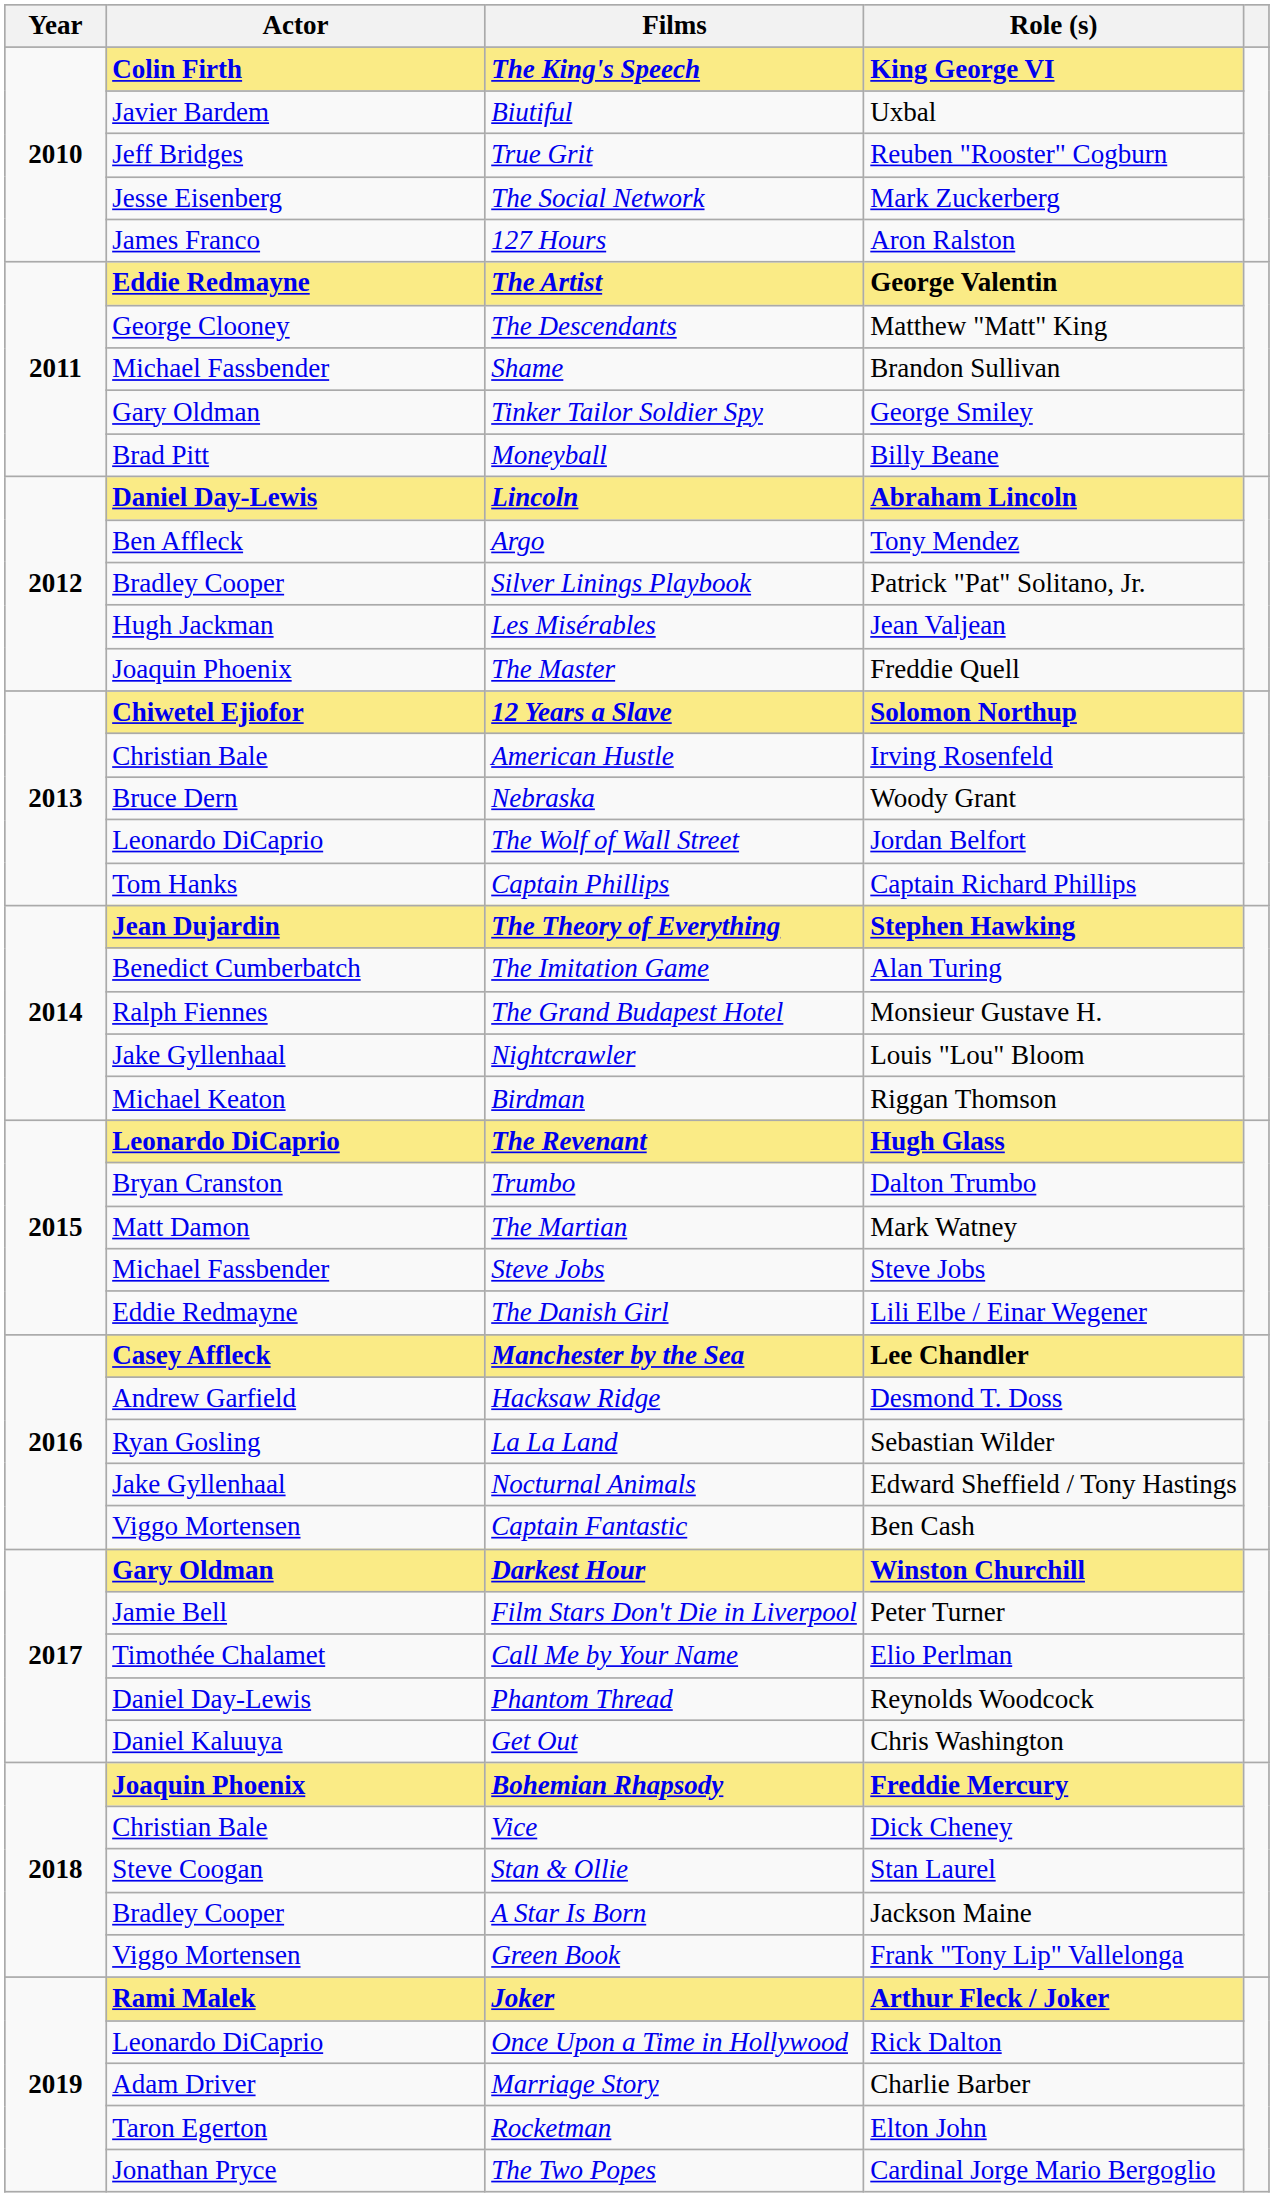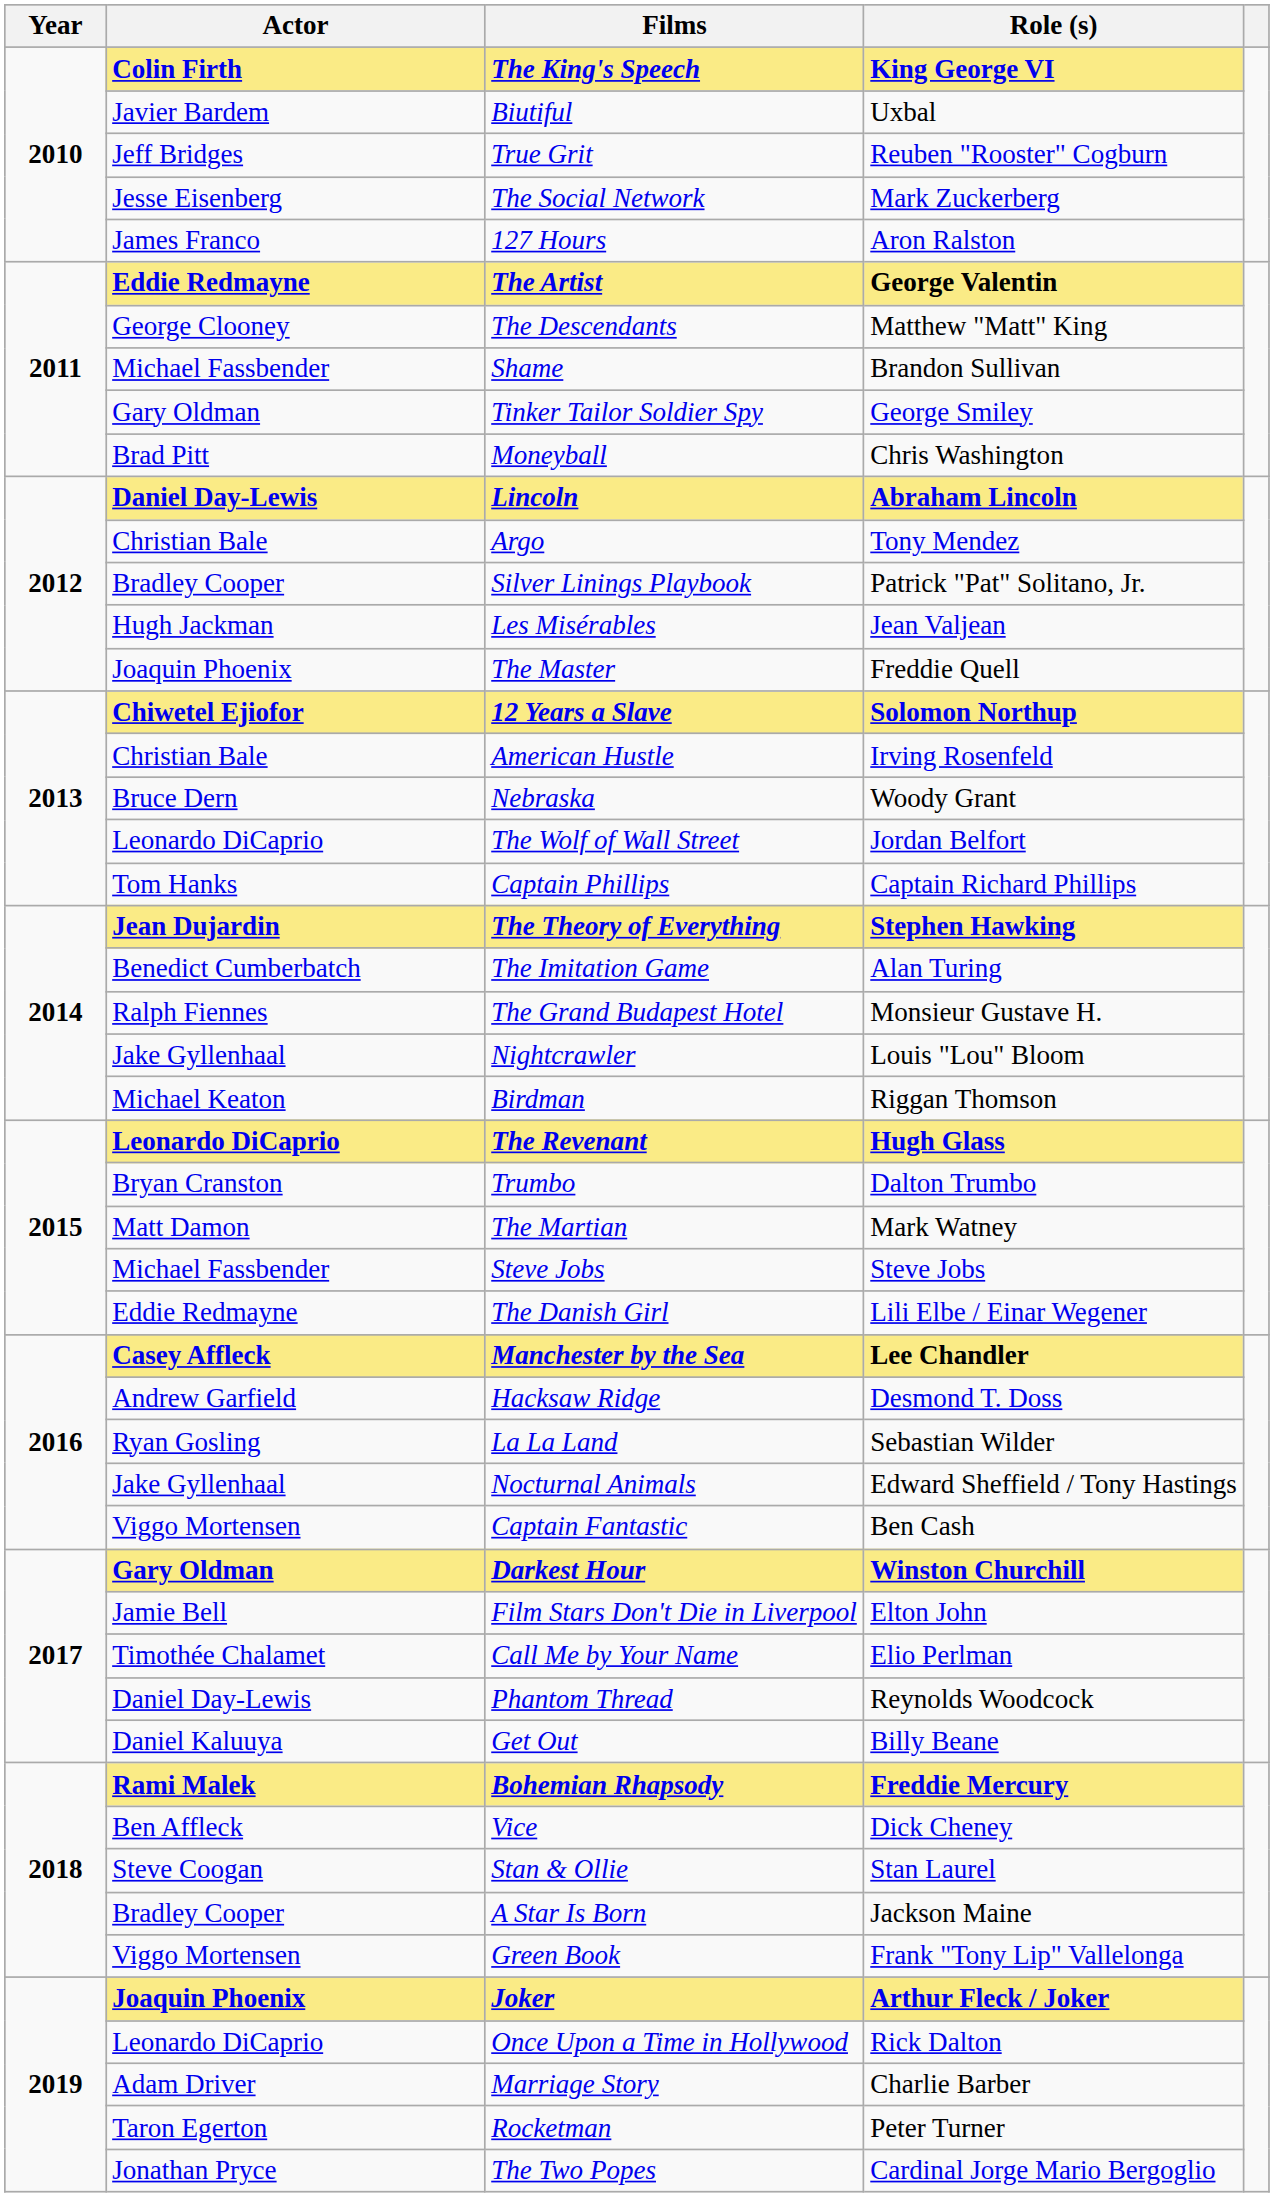Moneyball | Role (s): Billy Beane -> Chris Washington
Argo | Actor: Ben Affleck -> Christian Bale
Film Stars Don't Die in Liverpool | Role (s): Peter Turner -> Elton John
Get Out | Role (s): Chris Washington -> Billy Beane
Bohemian Rhapsody | Actor: Joaquin Phoenix -> Rami Malek
Vice | Actor: Christian Bale -> Ben Affleck
Joker | Actor: Rami Malek -> Joaquin Phoenix
Rocketman | Role (s): Elton John -> Peter Turner
